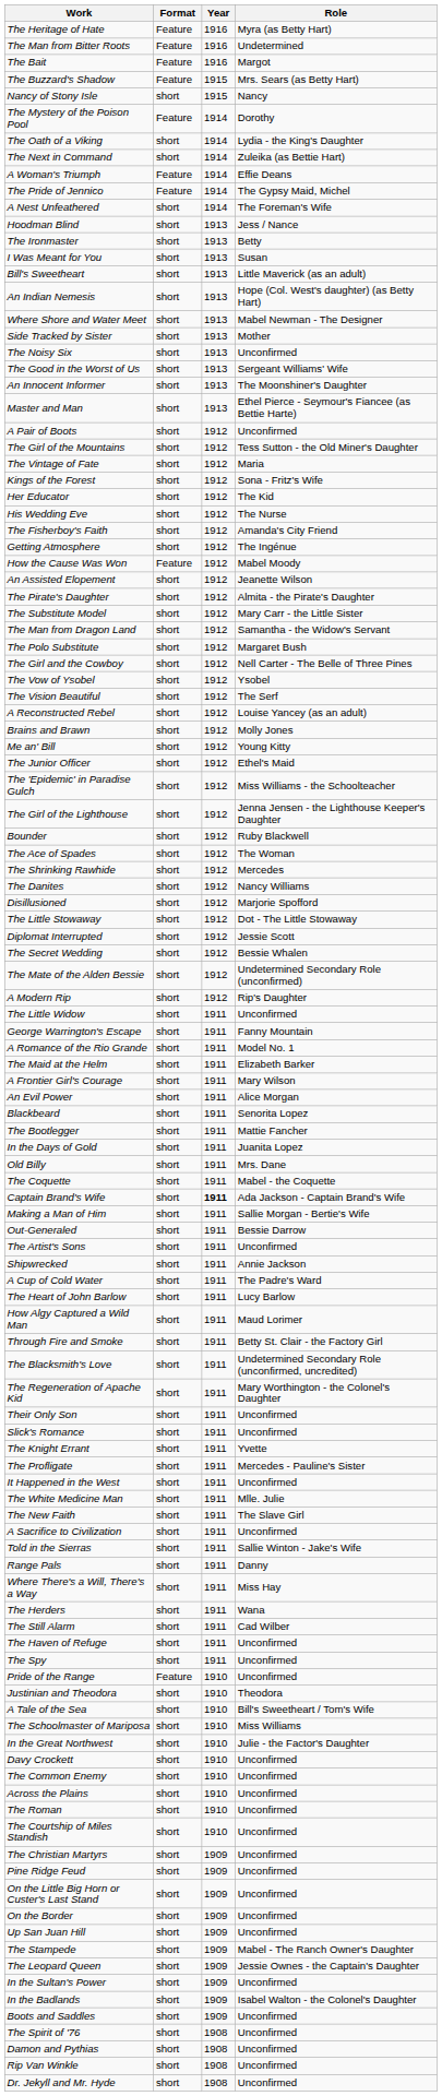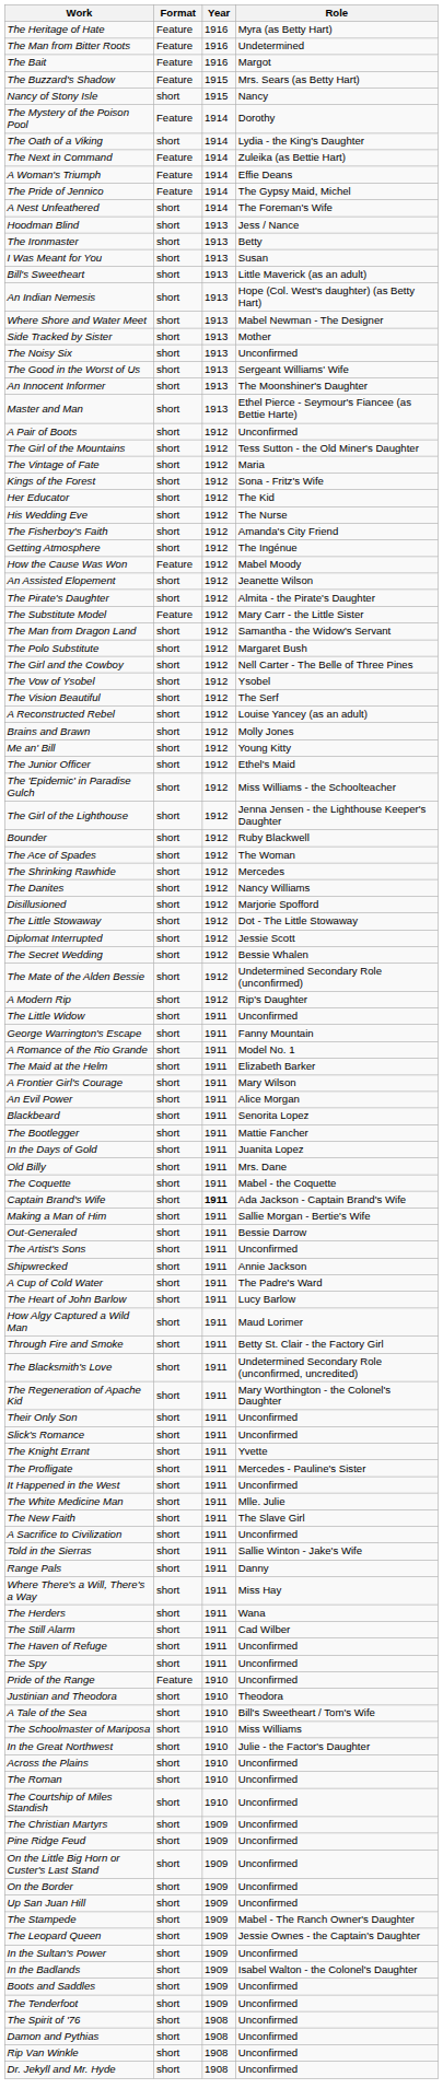The Next in Command | Format: short -> Feature
The Substitute Model | Format: short -> Feature
- row: Davy Crockett | short | 1910 | Unconfirmed
- row: The Common Enemy | short | 1910 | Unconfirmed
+ row: The Tenderfoot | short | 1909 | Unconfirmed
